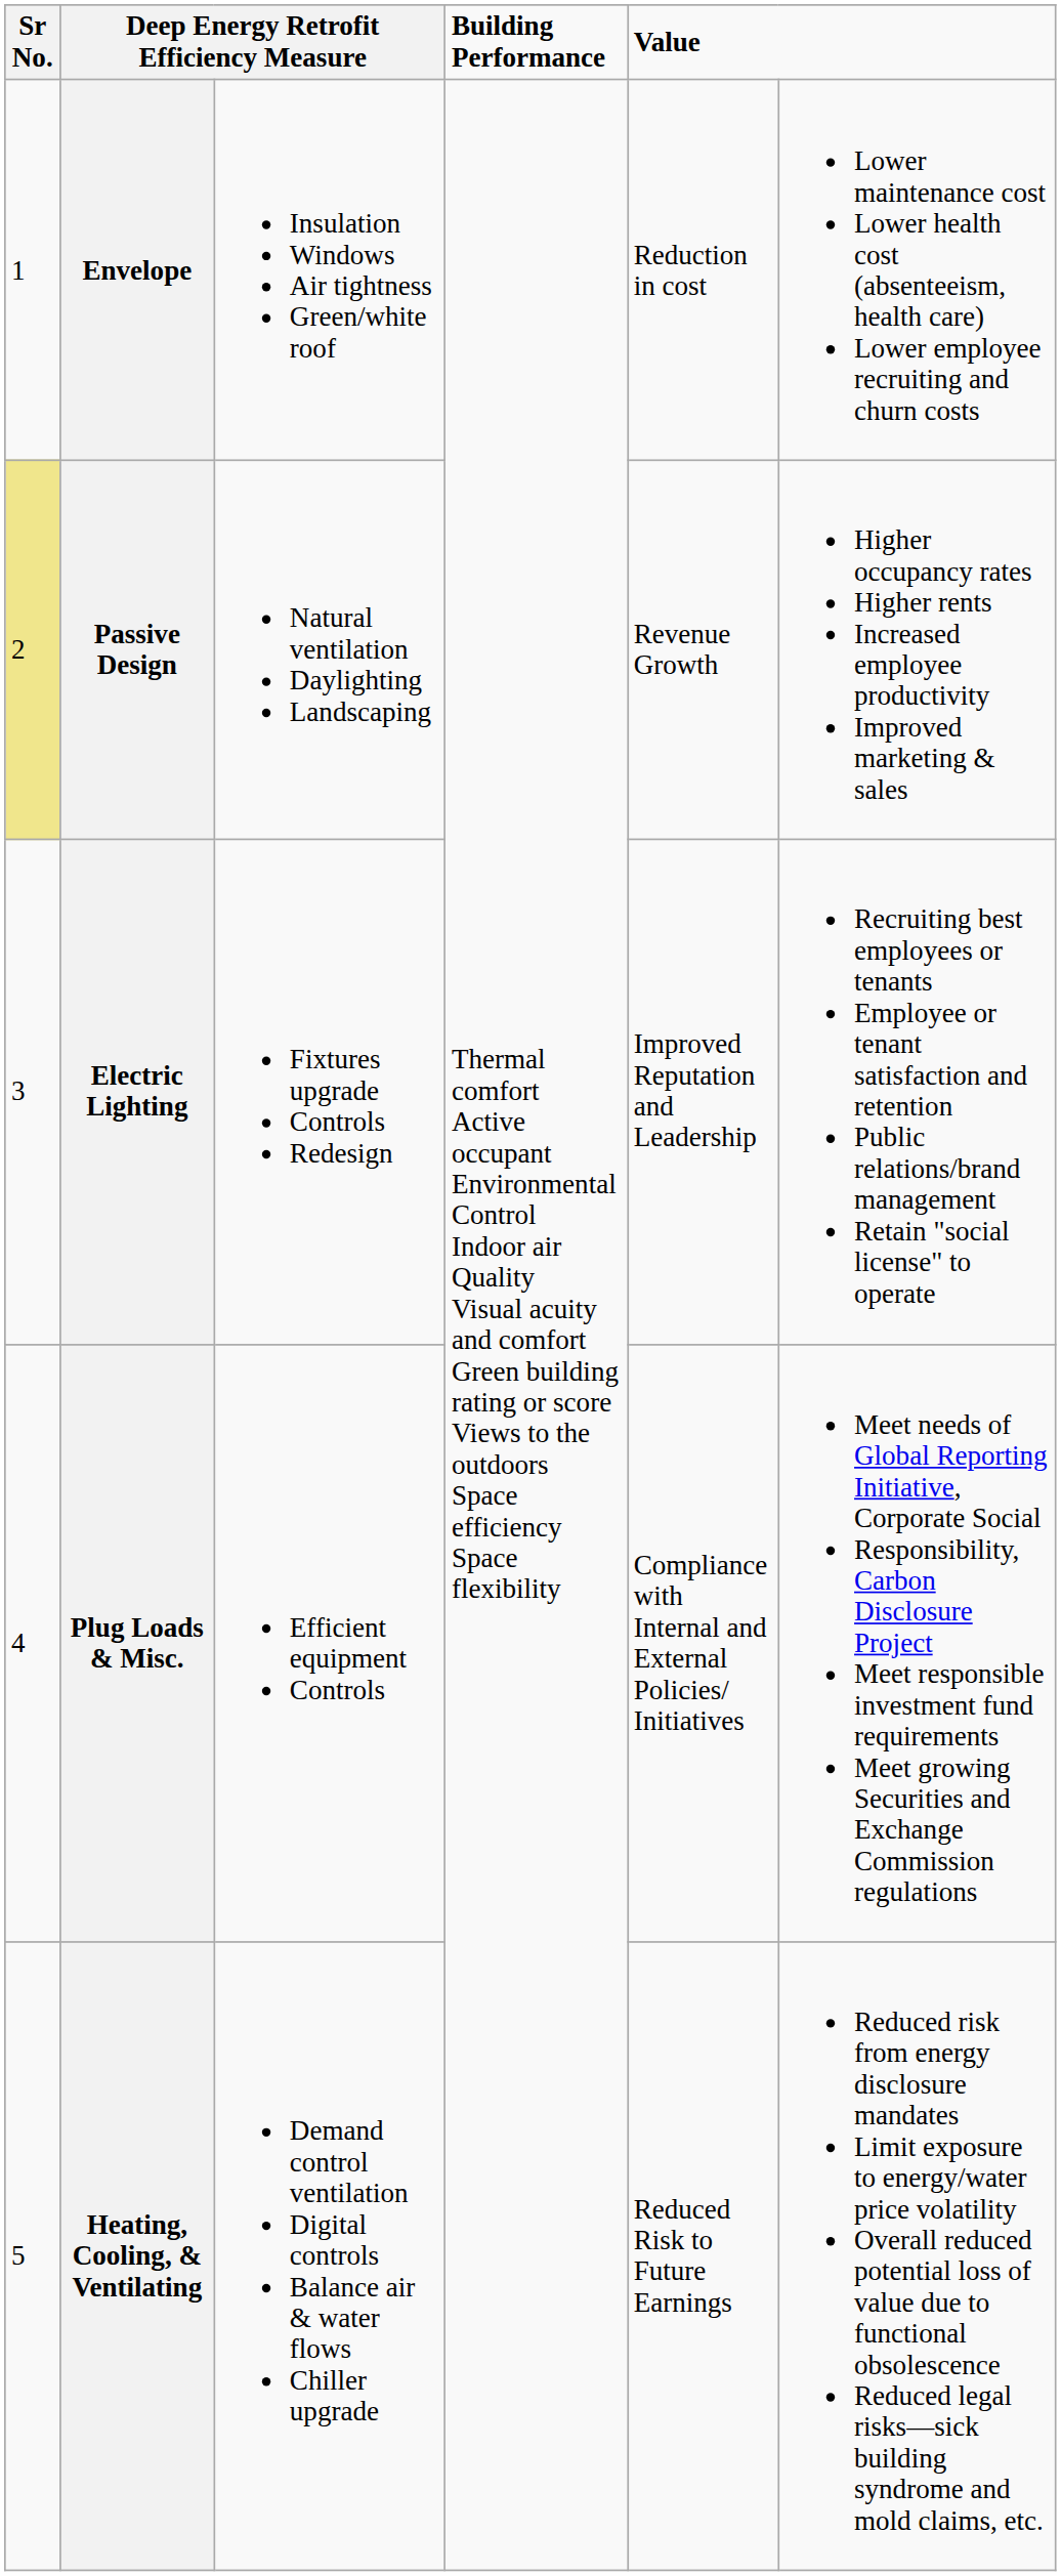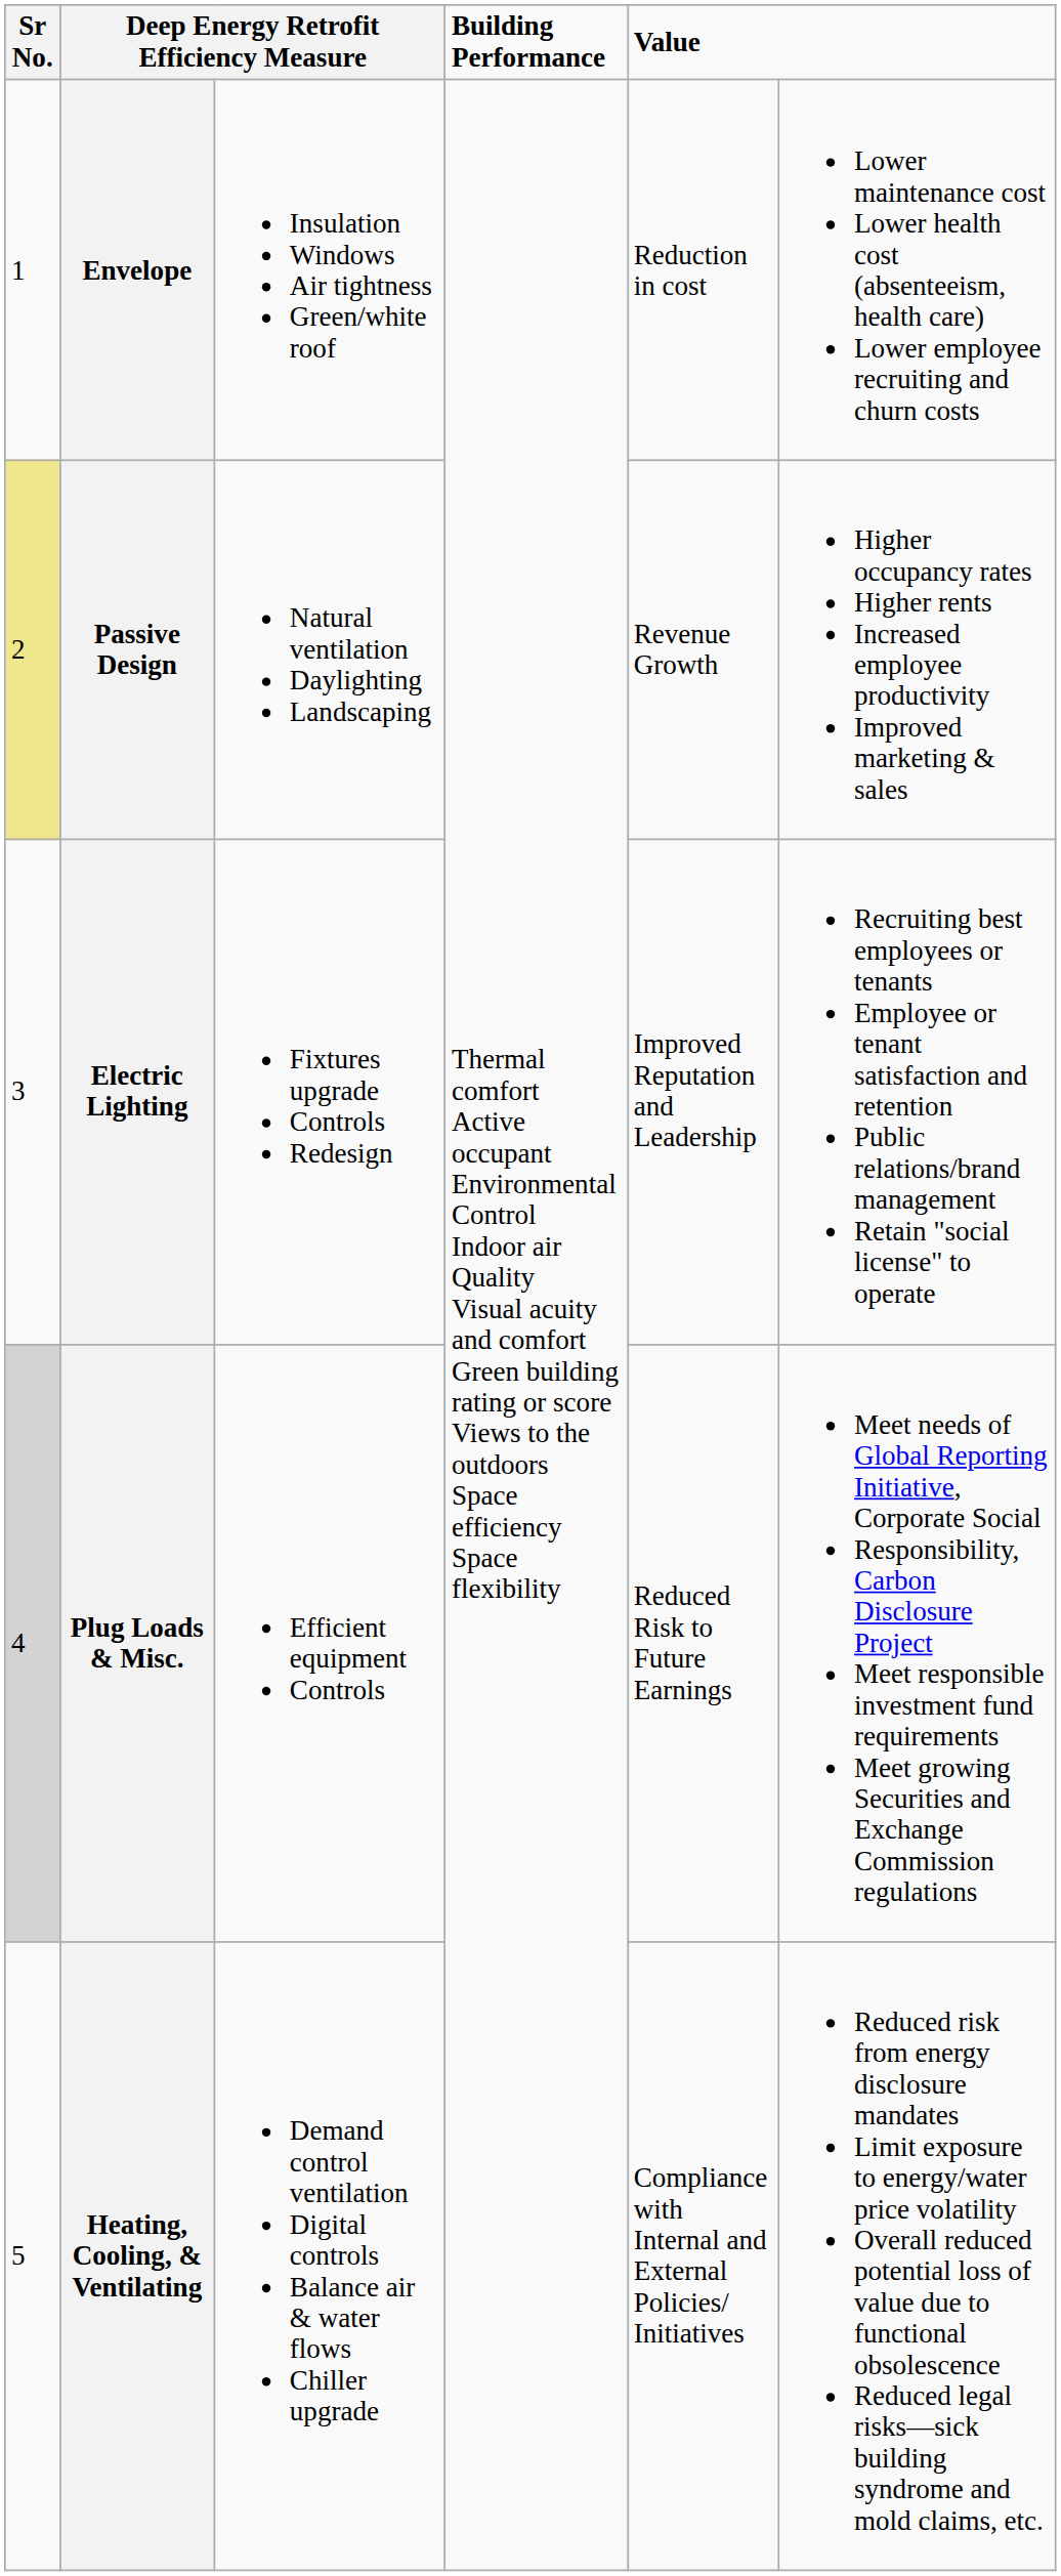Plug Loads & Misc. | Sr No.: no background -> lightgrey background
Plug Loads & Misc. | column 5: Compliance with Internal and External Policies/ Initiatives -> Reduced Risk to Future Earnings
Heating, Cooling, & Ventilating | column 5: Reduced Risk to Future Earnings -> Compliance with Internal and External Policies/ Initiatives
